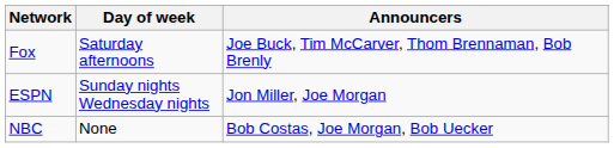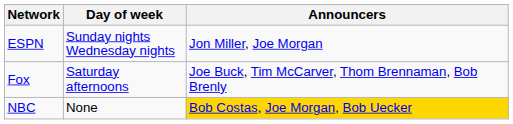rows swapped: ESPN <-> Fox
NBC | Announcers: no background -> gold background
